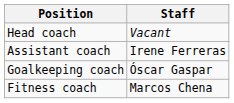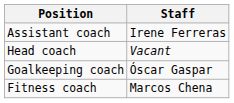rows swapped: Head coach <-> Assistant coach
